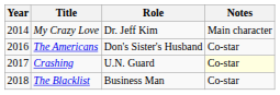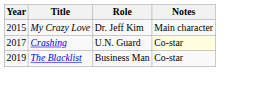My Crazy Love | Year: 2014 -> 2015
- row: 2016 | The Americans | Don's Sister's Husband | Co-star
The Blacklist | Year: 2018 -> 2019
